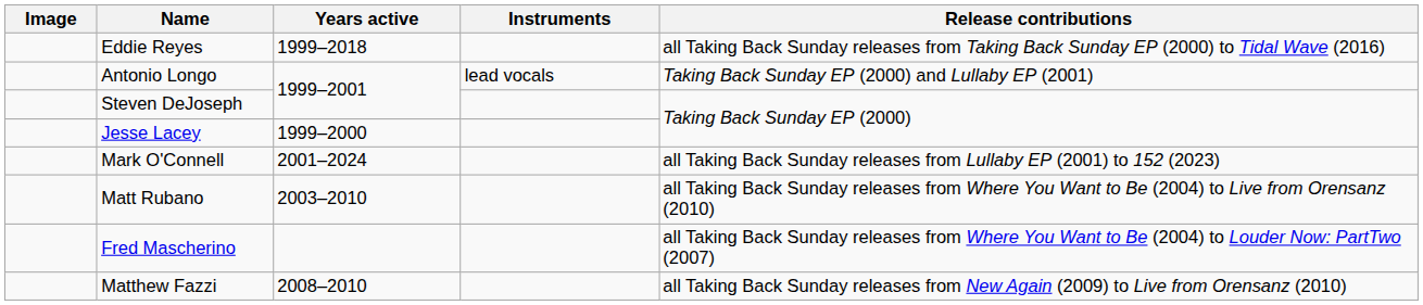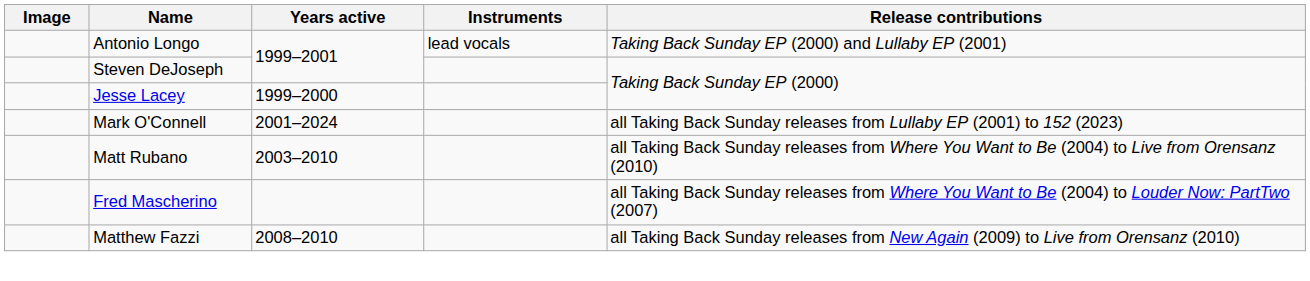- row: Eddie Reyes | 1999–2018 | all Taking Back Sunday releases from Taking Back Sunday EP (2000) to Tidal Wave (2016)
